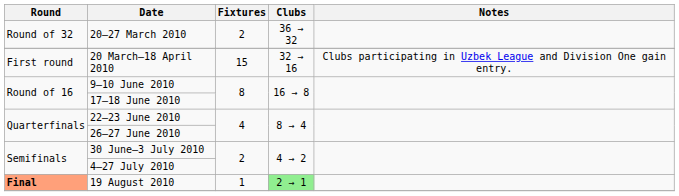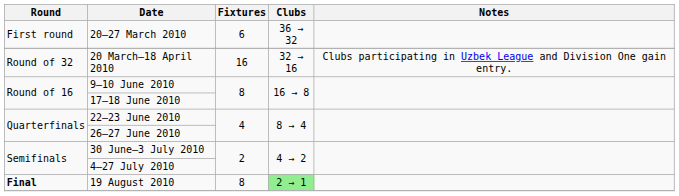20–27 March 2010 | Round: Round of 32 -> First round
20–27 March 2010 | Fixtures: 2 -> 6
20 March–18 April 2010 | Round: First round -> Round of 32
20 March–18 April 2010 | Fixtures: 15 -> 16
19 August 2010 | Round: lightsalmon background -> no background
19 August 2010 | Fixtures: 1 -> 8
